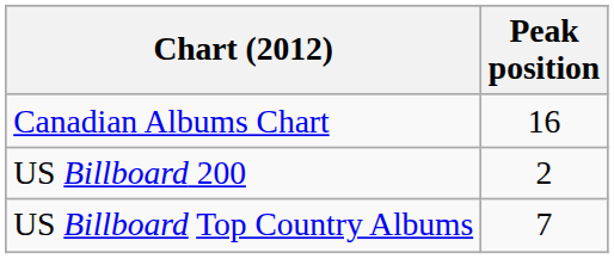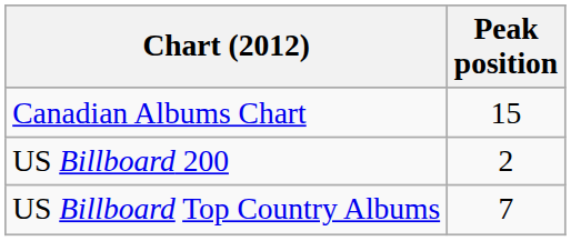Canadian Albums Chart | Peak position: 16 -> 15
